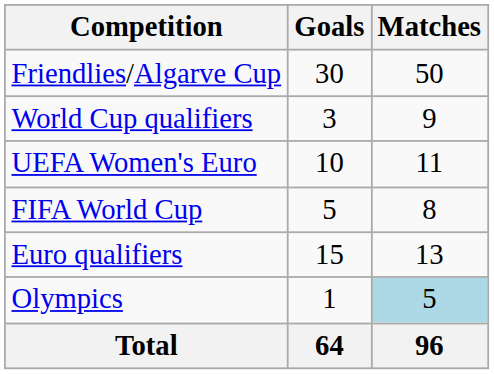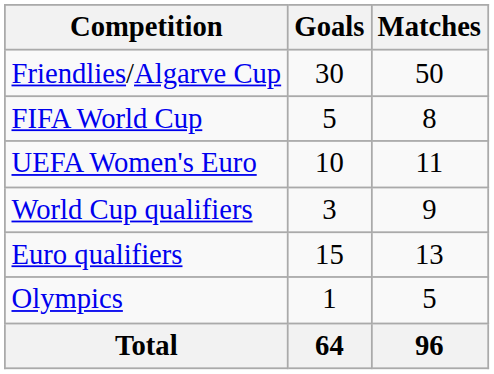rows swapped: FIFA World Cup <-> World Cup qualifiers
Olympics | Matches: lightblue background -> no background
